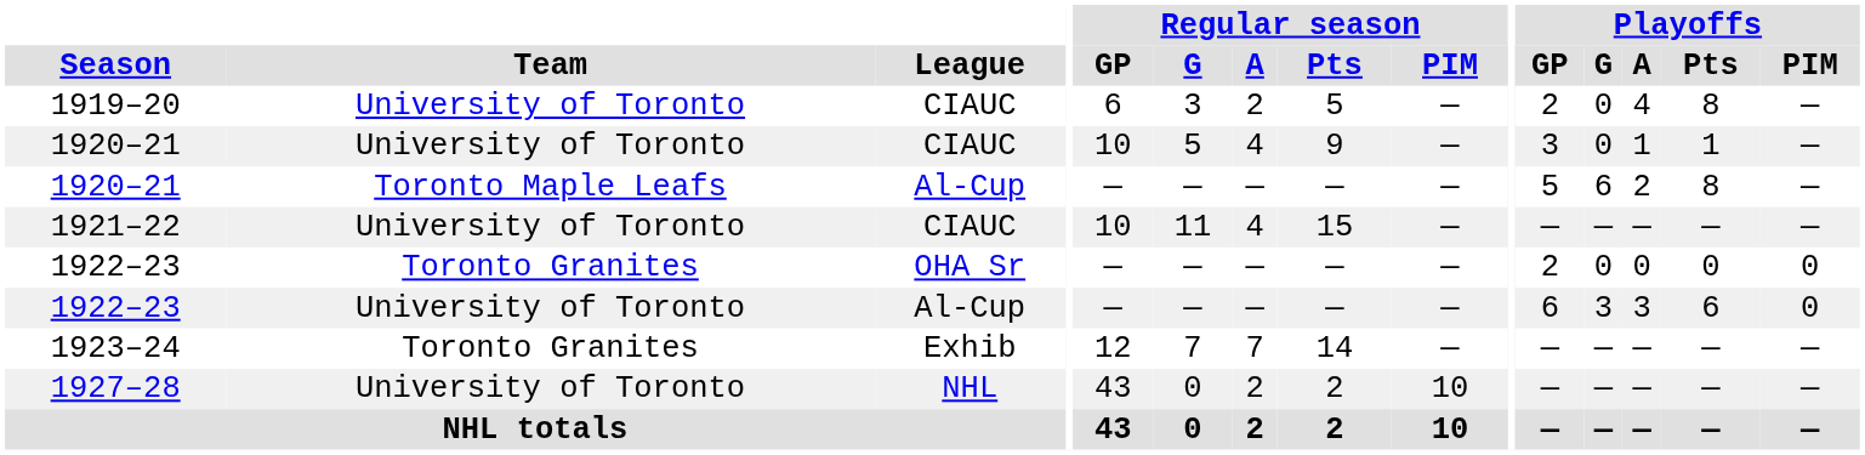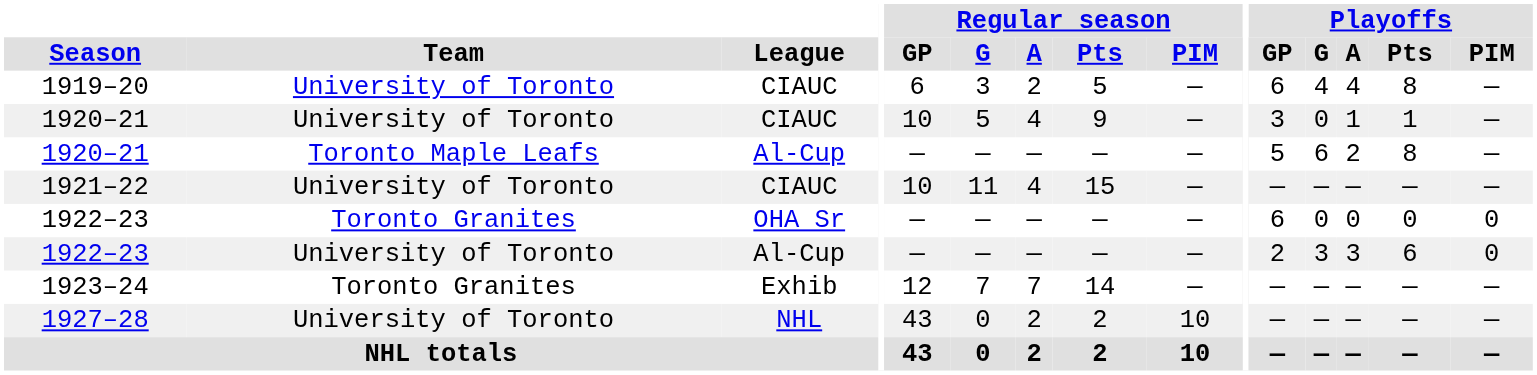1919–20 | Playoffs / GP: 2 -> 6
1919–20 | Playoffs / G: 0 -> 4
1922–23 / OHA Sr | Playoffs / GP: 2 -> 6
1922–23 / Al-Cup | Playoffs / GP: 6 -> 2
